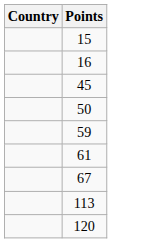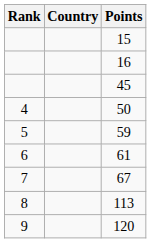+ column: Rank | 4 | 5 | 6 | 7 | 8 | 9
